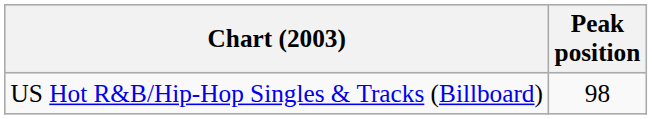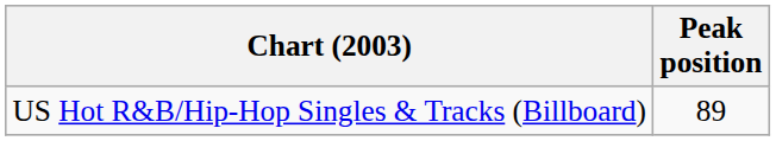US Hot R&B/Hip-Hop Singles & Tracks (Billboard) | Peak position: 98 -> 89
